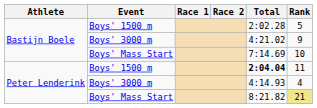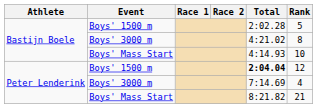Bastijn Boele / Boys' 3000 m | Rank: 9 -> 8
Bastijn Boele / Boys' Mass Start | Total: 7:14.69 -> 4:14.93
Peter Lenderink / Boys' 1500 m | Rank: 11 -> 12
Peter Lenderink / Boys' 3000 m | Total: 4:14.93 -> 7:14.69
Peter Lenderink / Boys' Mass Start | Rank: khaki background -> no background
